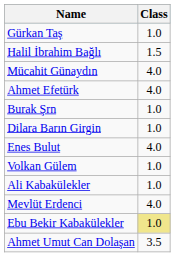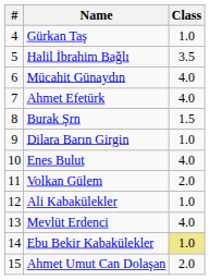+ column: # | 4 | 5 | 6 | 7 | 8 | 9 | 10 | 11 | 12 | 13 | 14 | 15
Halil İbrahim Bağlı | Class: 1.5 -> 3.5
Burak Şrn | Class: 1.0 -> 1.5
Volkan Gülem | Class: 1.0 -> 2.0
Ahmet Umut Can Dolaşan | Class: 3.5 -> 2.0
